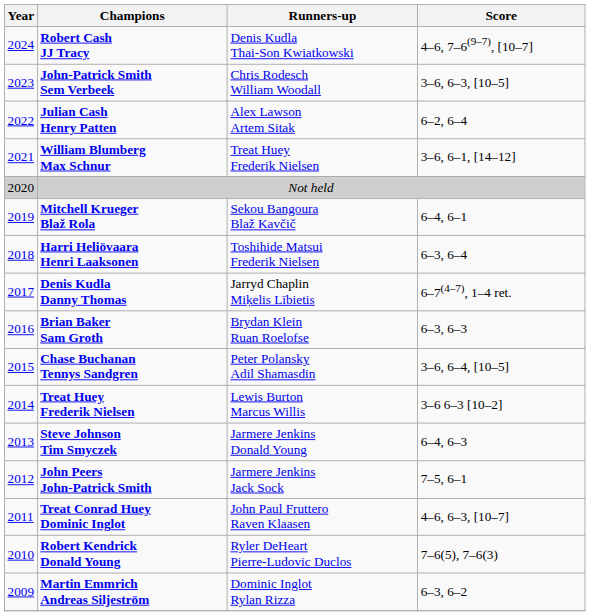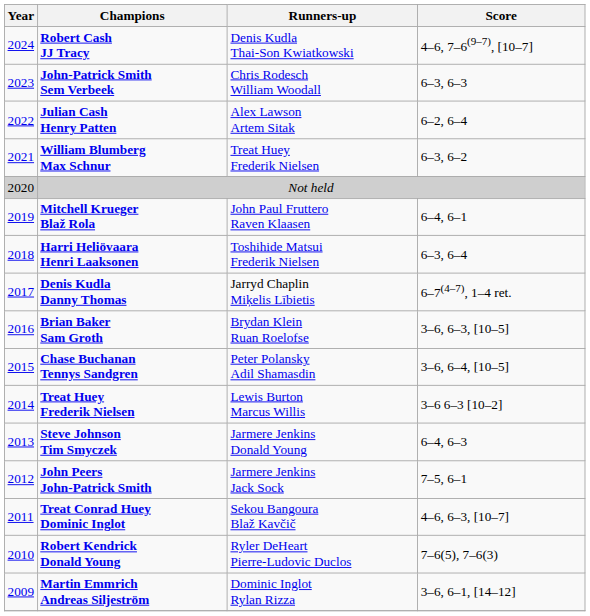John-Patrick Smith Sem Verbeek | Score: 3–6, 6–3, [10–5] -> 6–3, 6–3
William Blumberg Max Schnur | Score: 3–6, 6–1, [14–12] -> 6–3, 6–2
Mitchell Krueger Blaž Rola | Runners-up: Sekou Bangoura Blaž Kavčič -> John Paul Fruttero Raven Klaasen
Brian Baker Sam Groth | Score: 6–3, 6–3 -> 3–6, 6–3, [10–5]
Treat Conrad Huey Dominic Inglot | Runners-up: John Paul Fruttero Raven Klaasen -> Sekou Bangoura Blaž Kavčič
Martin Emmrich Andreas Siljeström | Score: 6–3, 6–2 -> 3–6, 6–1, [14–12]
